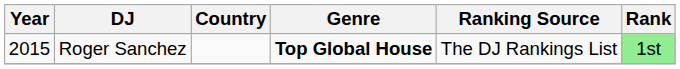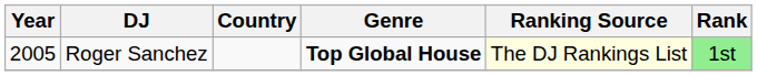Roger Sanchez | Year: 2015 -> 2005
Roger Sanchez | Ranking Source: no background -> lightyellow background
